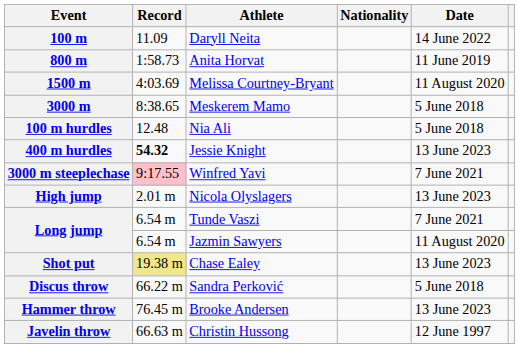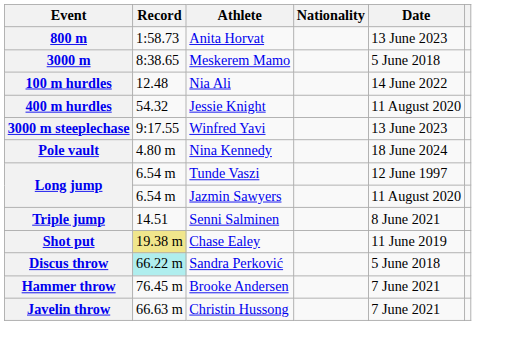- row: 100 m | 11.09 | Daryll Neita | 14 June 2022
800 m | Date: 11 June 2019 -> 13 June 2023
- row: 1500 m | 4:03.69 | Melissa Courtney-Bryant | 11 August 2020
100 m hurdles | Date: 5 June 2018 -> 14 June 2022
400 m hurdles | Record: bold -> normal
400 m hurdles | Date: 13 June 2023 -> 11 August 2020
3000 m steeplechase | Record: pink background -> no background
3000 m steeplechase | Date: 7 June 2021 -> 13 June 2023
- row: High jump | 2.01 m | Nicola Olyslagers | 13 June 2023
+ row: Pole vault | 4.80 m | Nina Kennedy | 18 June 2024
Long jump / Tunde Vaszi | Date: 7 June 2021 -> 12 June 1997
+ row: Triple jump | 14.51 | Senni Salminen | 8 June 2021
Shot put | Date: 13 June 2023 -> 11 June 2019
Discus throw | Record: no background -> paleturquoise background
Hammer throw | Date: 13 June 2023 -> 7 June 2021
Javelin throw | Date: 12 June 1997 -> 7 June 2021
